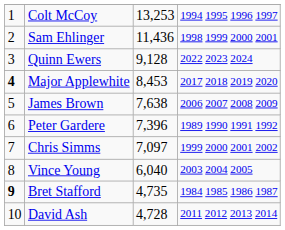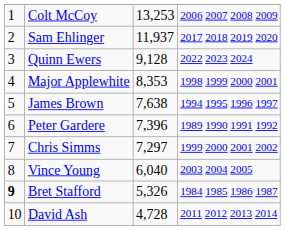Colt McCoy | column 4: 1994 1995 1996 1997 -> 2006 2007 2008 2009
Sam Ehlinger | column 3: 11,436 -> 11,937
Sam Ehlinger | column 4: 1998 1999 2000 2001 -> 2017 2018 2019 2020
Major Applewhite | column 1: bold -> normal
Major Applewhite | column 3: 8,453 -> 8,353
Major Applewhite | column 4: 2017 2018 2019 2020 -> 1998 1999 2000 2001
James Brown | column 4: 2006 2007 2008 2009 -> 1994 1995 1996 1997
Chris Simms | column 3: 7,097 -> 7,297
Bret Stafford | column 3: 4,735 -> 5,326
